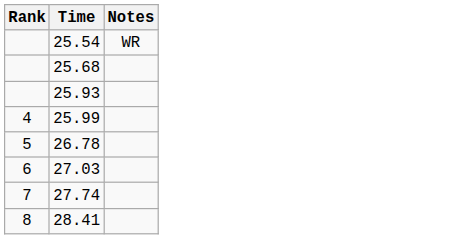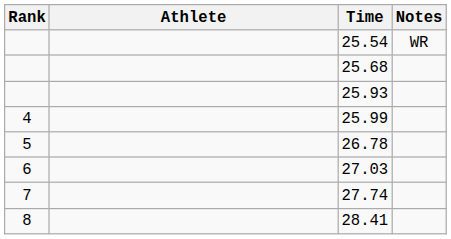+ column: Athlete
